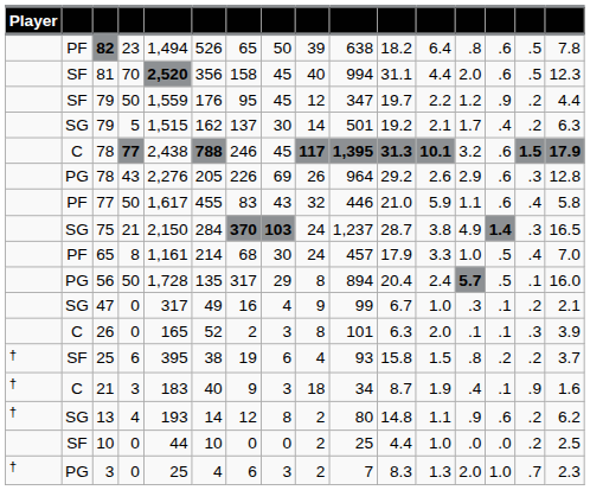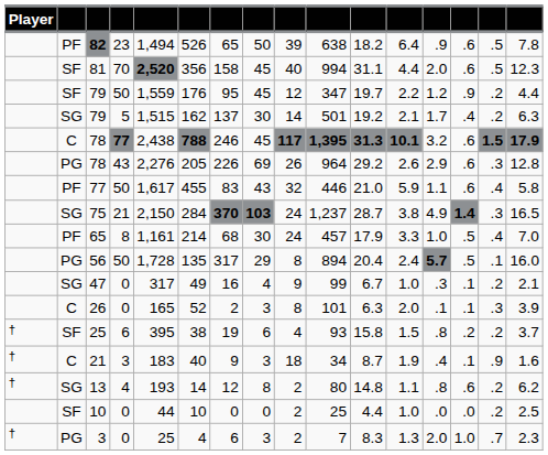82 | column 13: .8 -> .9
13 | column 13: .9 -> .8
